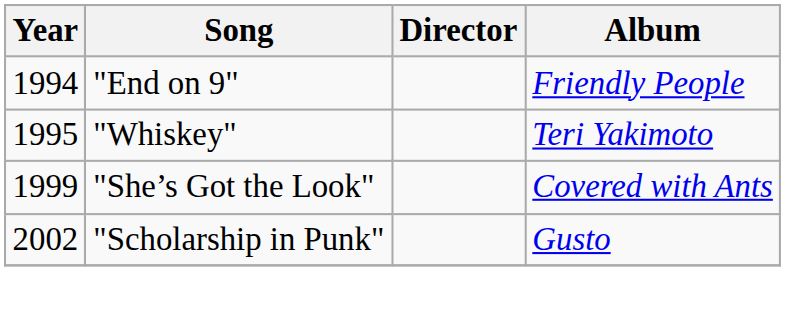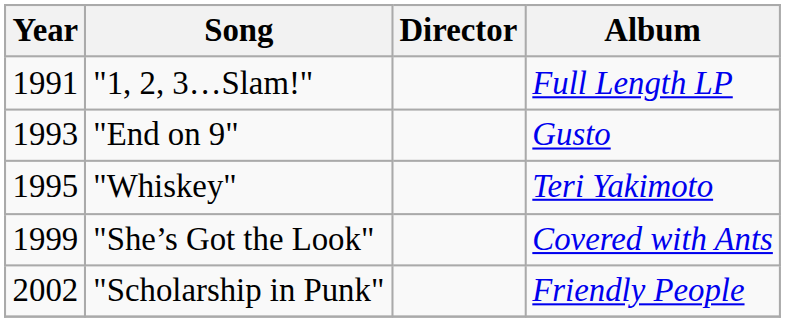+ row: 1991 | "1, 2, 3…Slam!" | Full Length LP
"End on 9" | Year: 1994 -> 1993
"End on 9" | Album: Friendly People -> Gusto
"Scholarship in Punk" | Album: Gusto -> Friendly People
